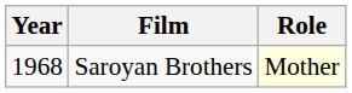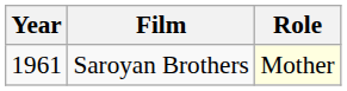Saroyan Brothers | Year: 1968 -> 1961
